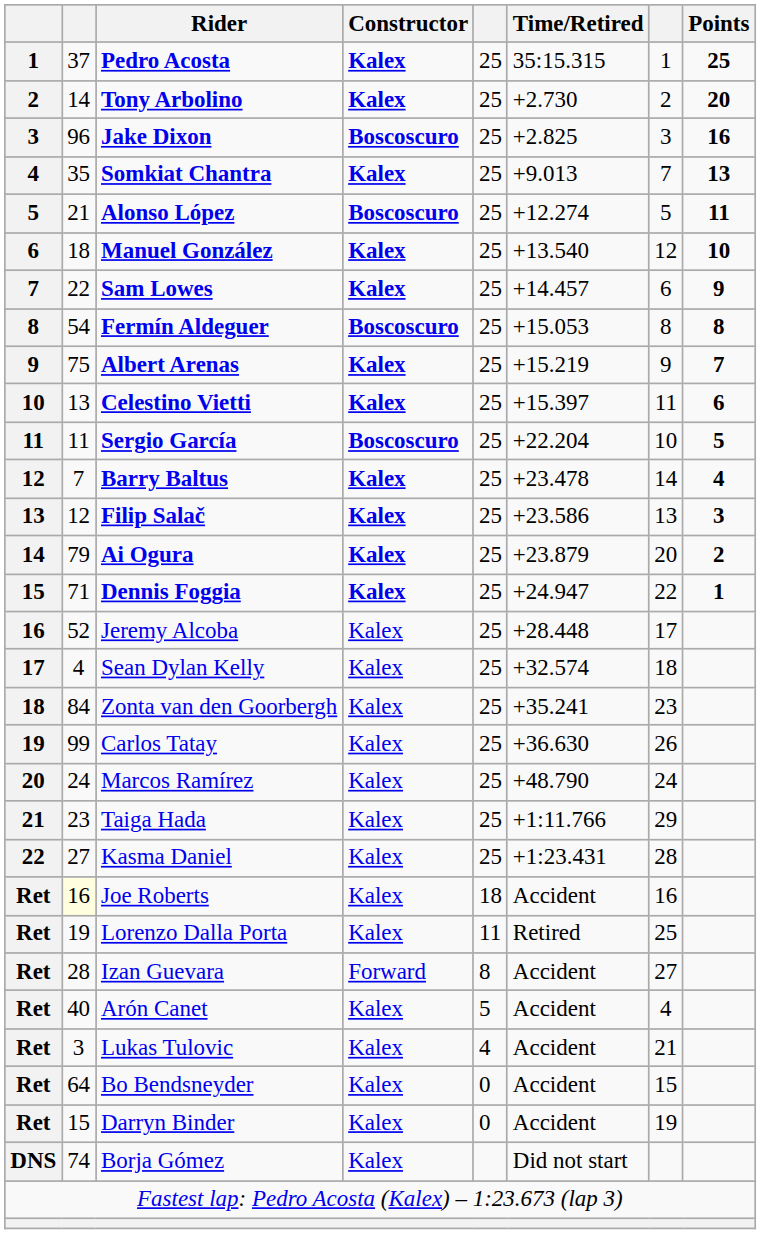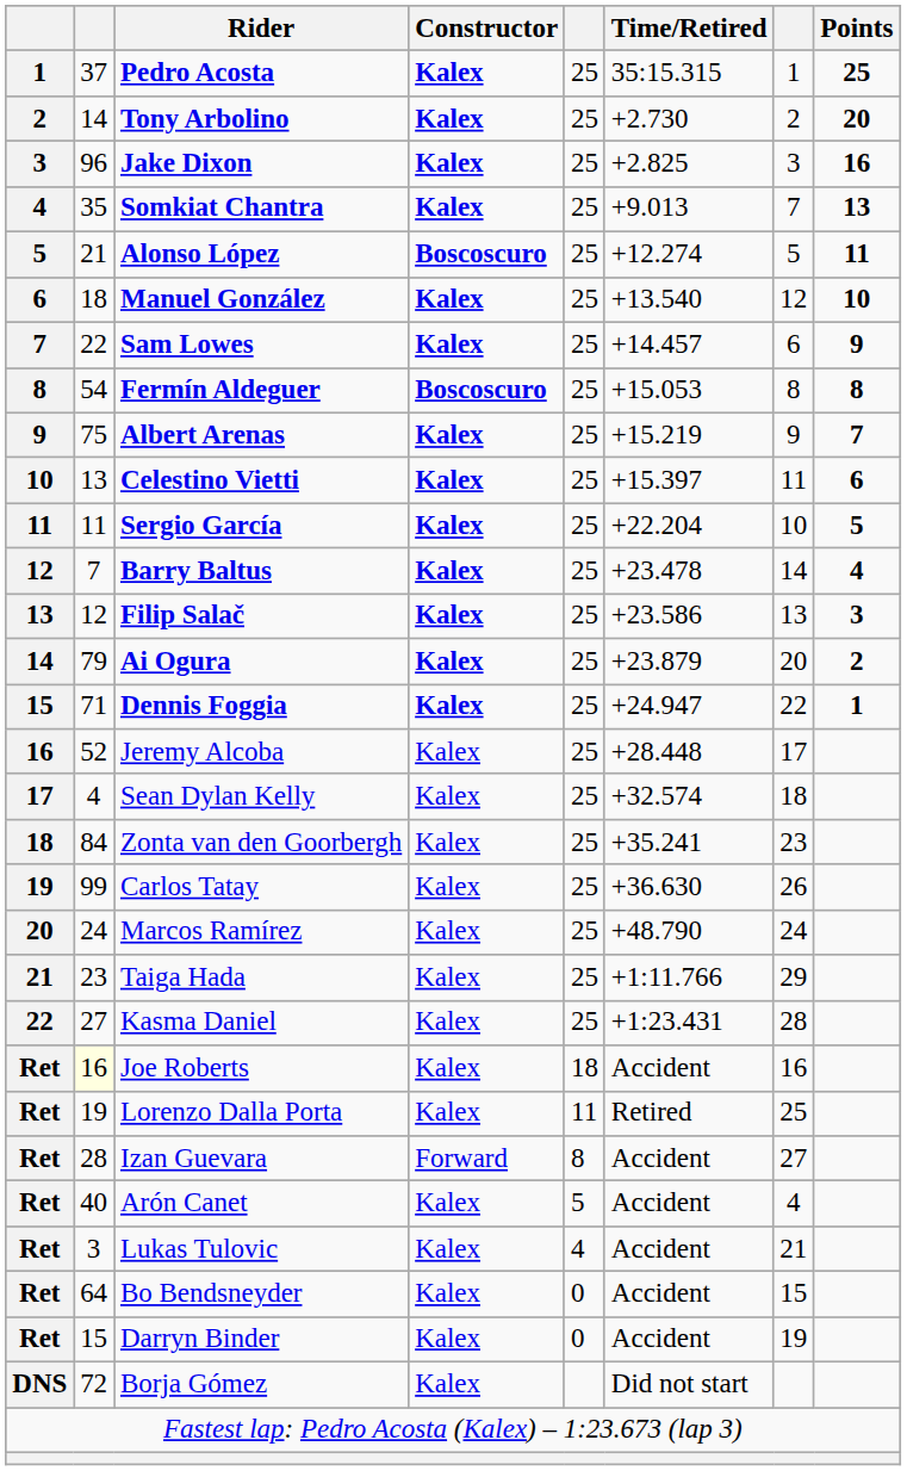Jake Dixon | Constructor: Boscoscuro -> Kalex
Sergio García | Constructor: Boscoscuro -> Kalex
Borja Gómez | column 2: 74 -> 72
